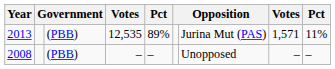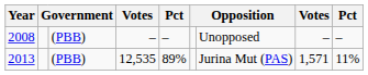rows swapped: 2008 <-> 2013
